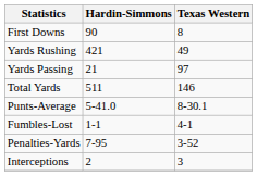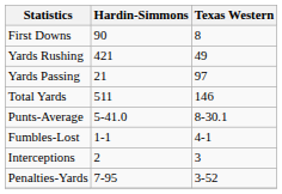rows swapped: Interceptions <-> Penalties-Yards
